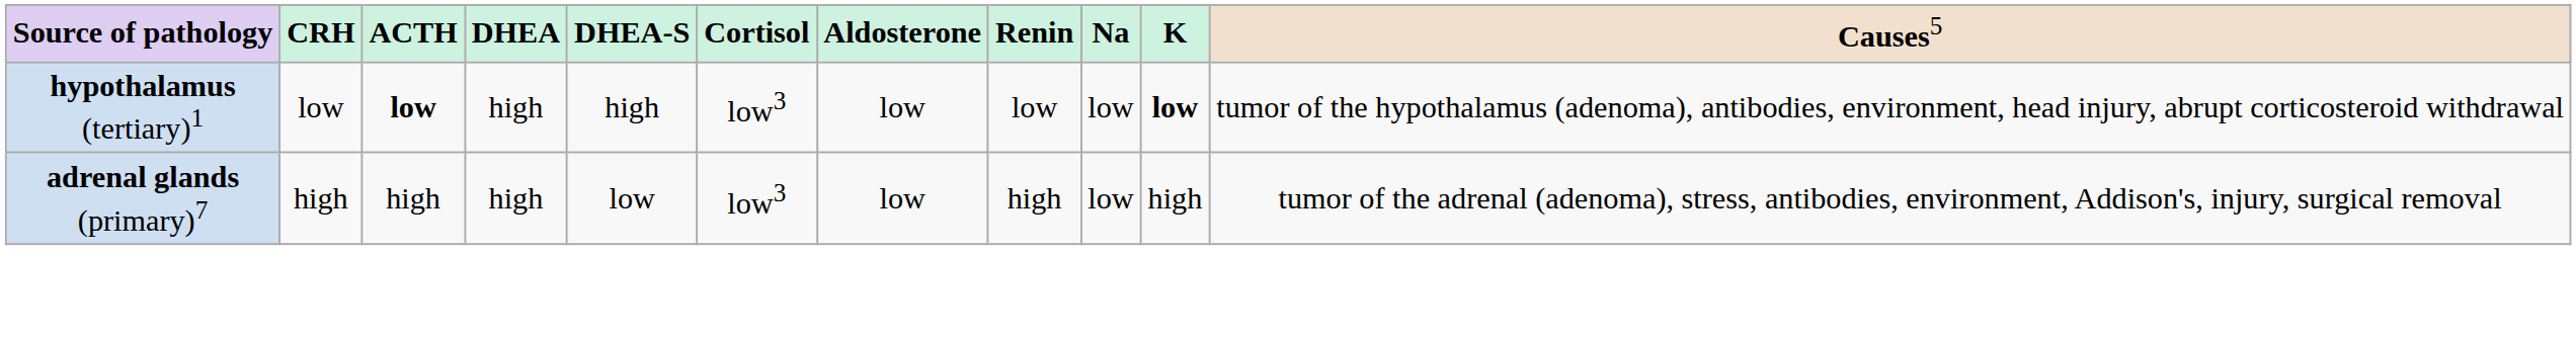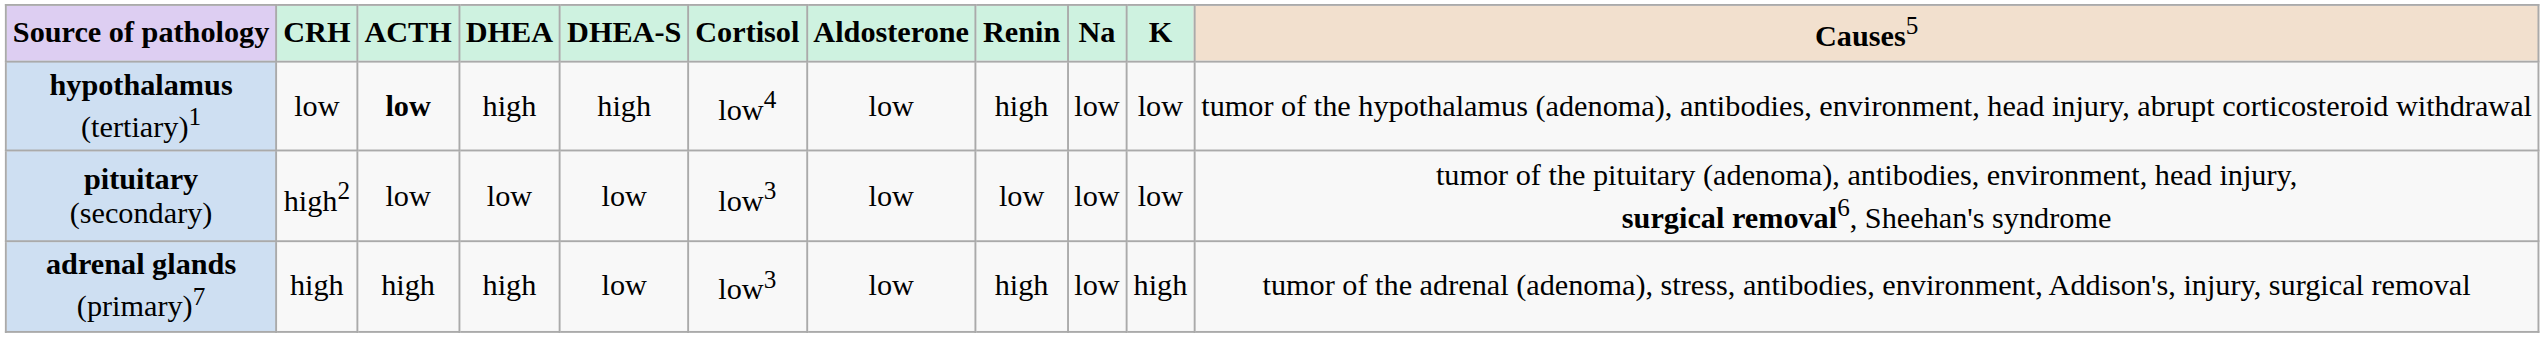hypothalamus (tertiary)1 | column 6: low3 -> low4
hypothalamus (tertiary)1 | column 8: low -> high
hypothalamus (tertiary)1 | column 10: bold -> normal
+ row: pituitary (secondary) | high2 | low | low | low | low3 | low | low | low | low | tumor of the pituitary (adenoma), antibodies, environment, head injury, surgical removal6, Sheehan's syndrome
